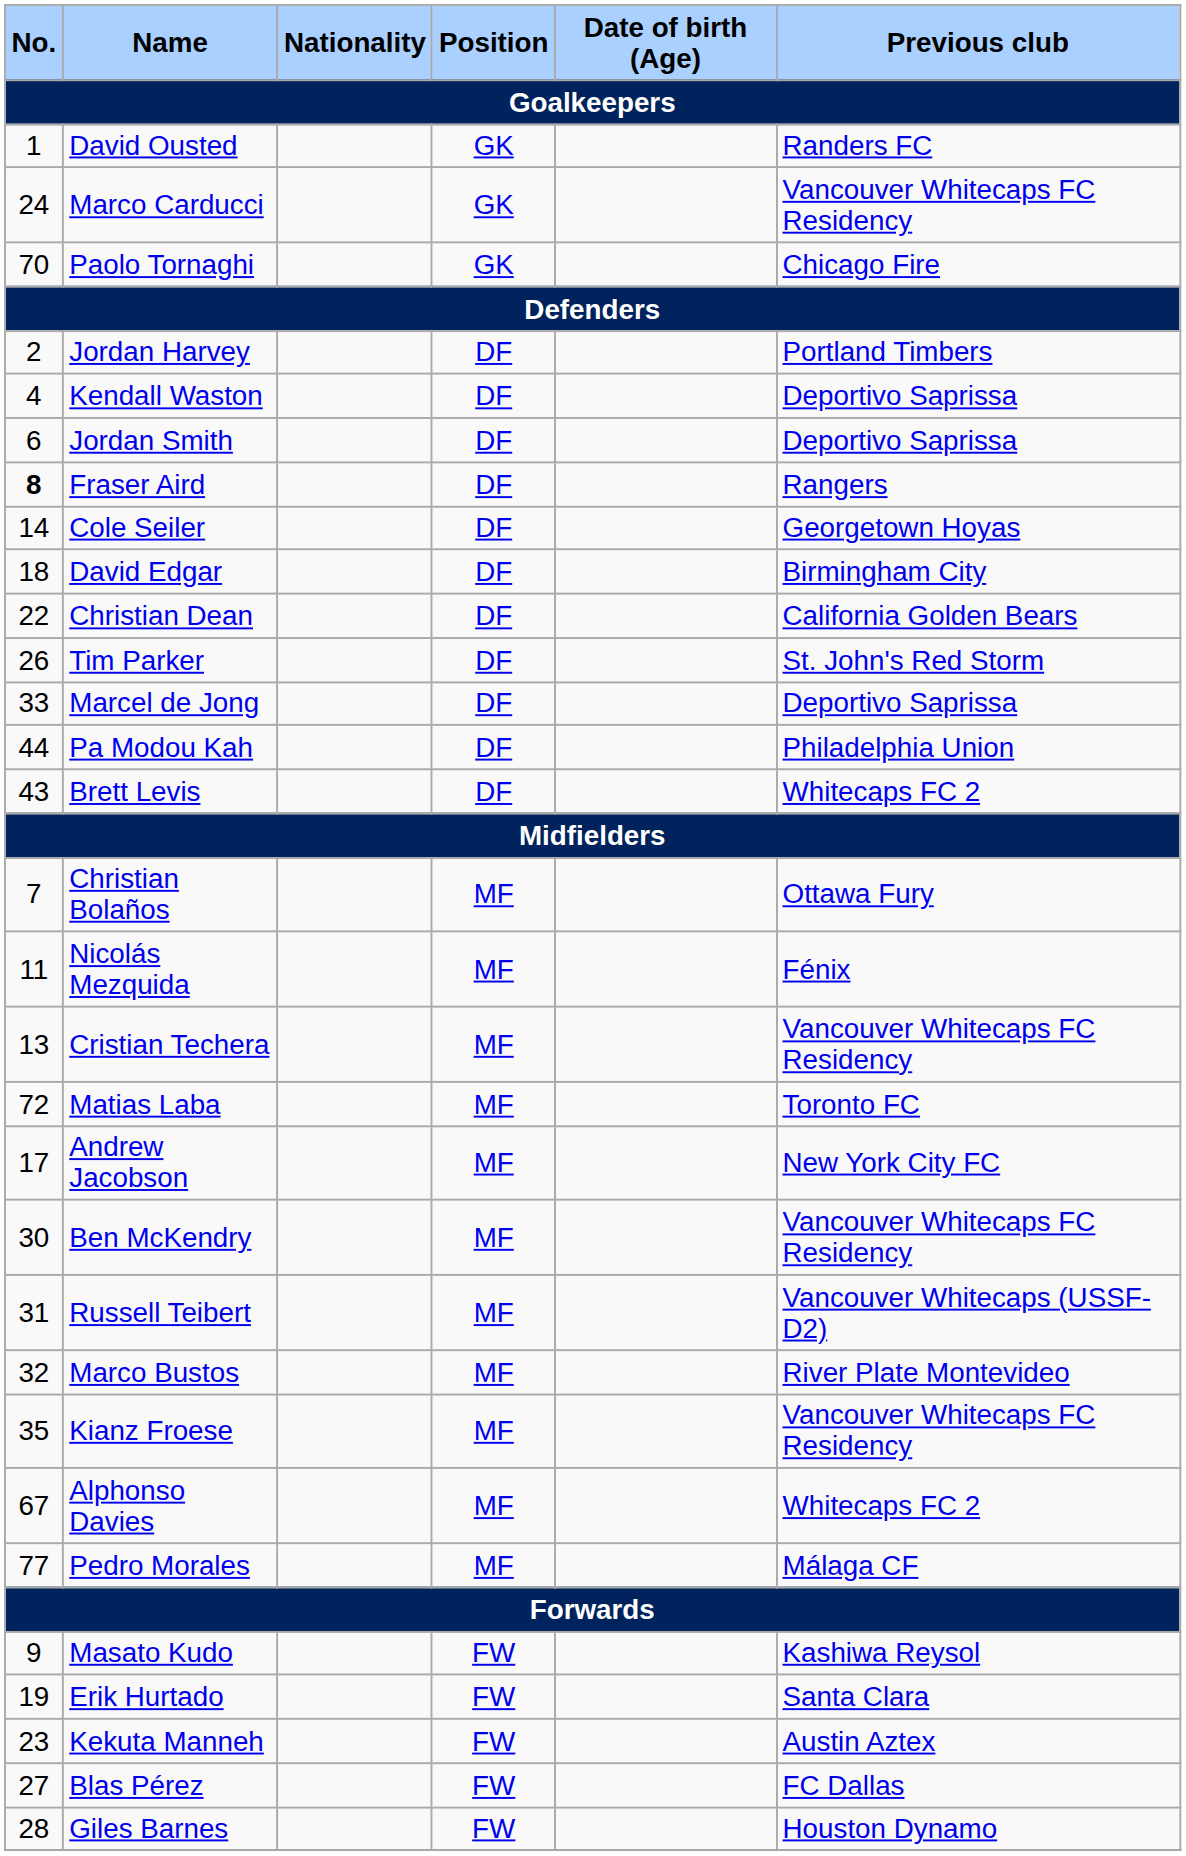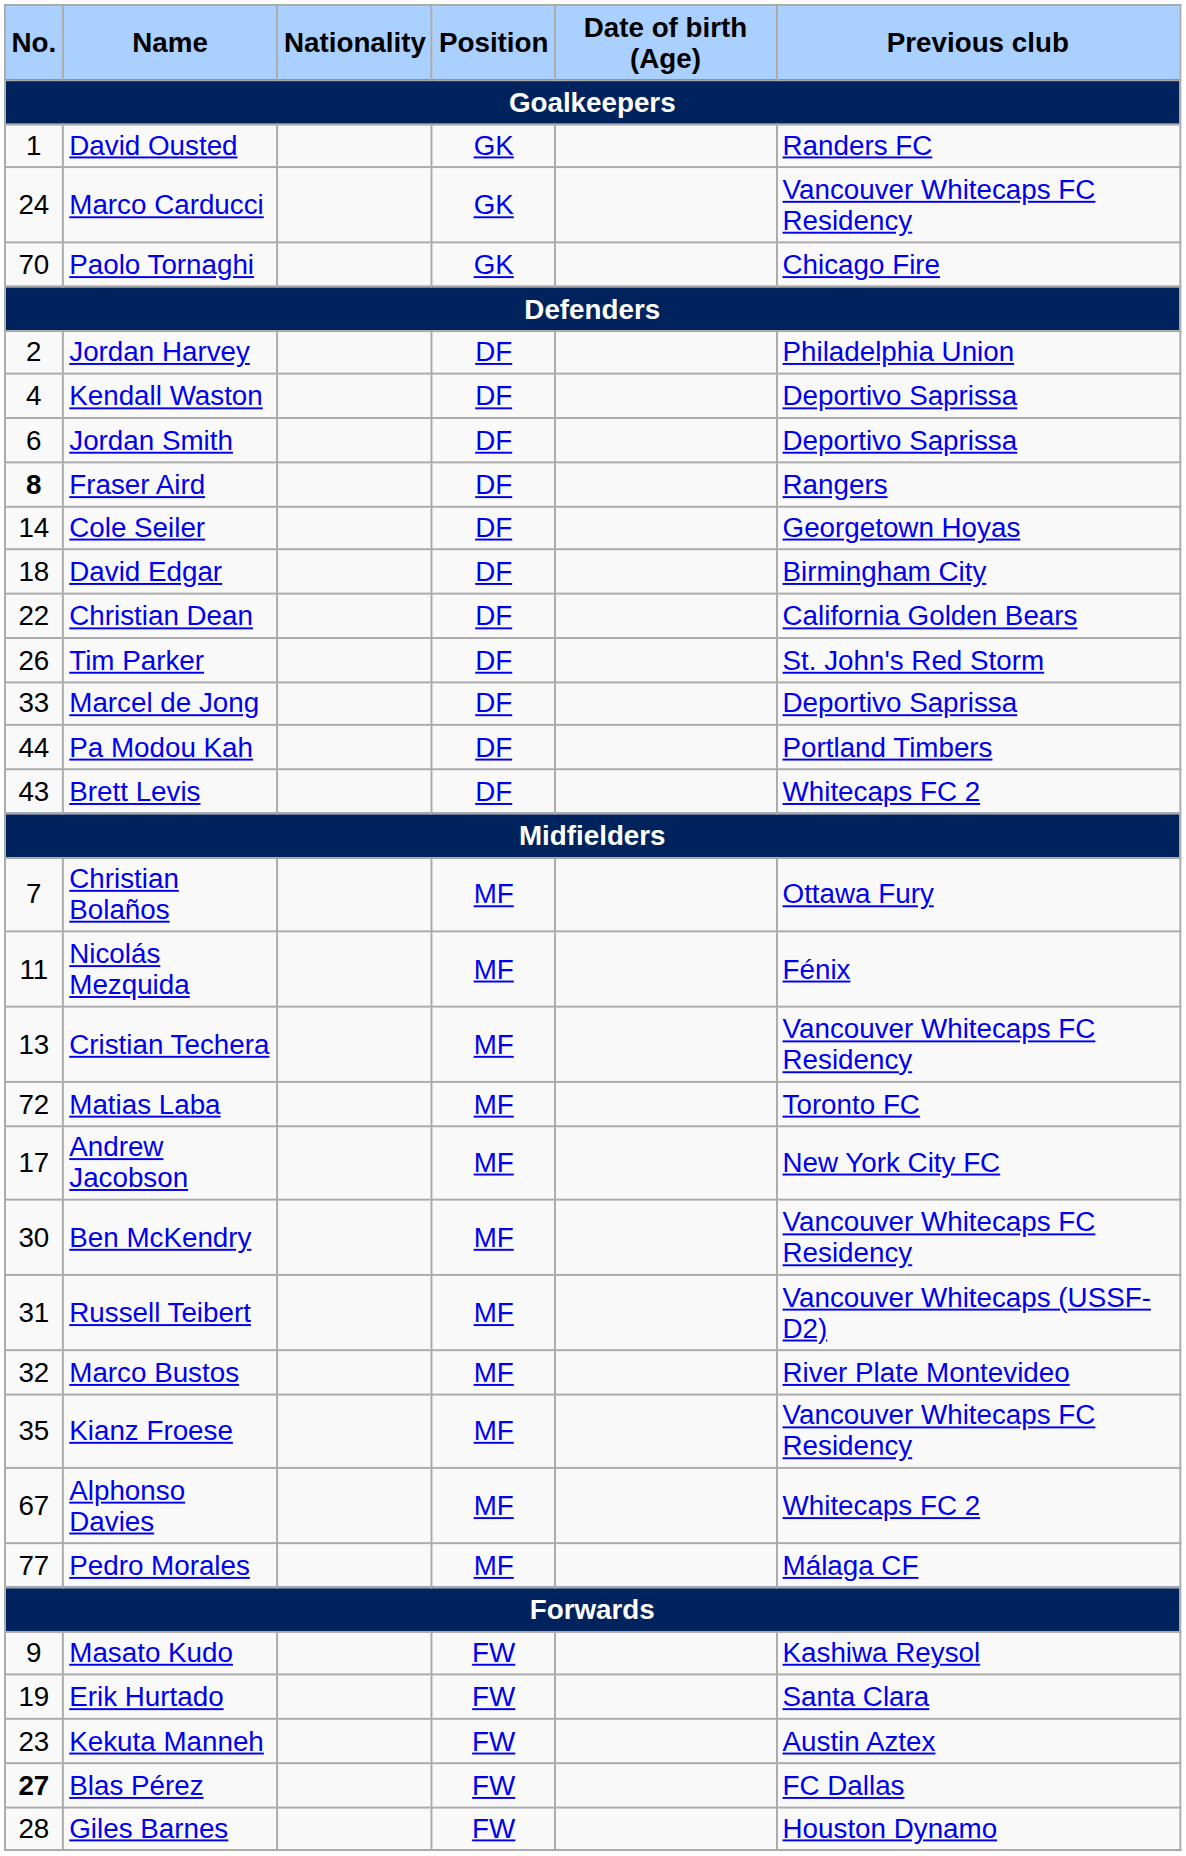Jordan Harvey | Previous club: Portland Timbers -> Philadelphia Union
Pa Modou Kah | Previous club: Philadelphia Union -> Portland Timbers
Blas Pérez | No.: normal -> bold
